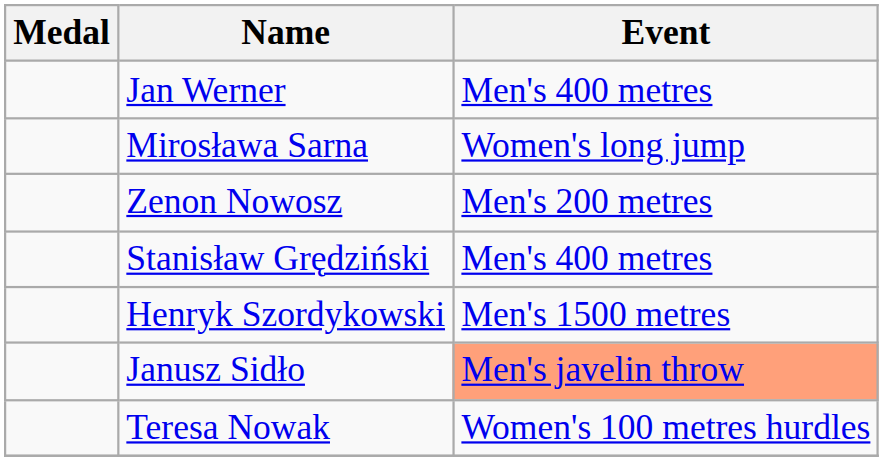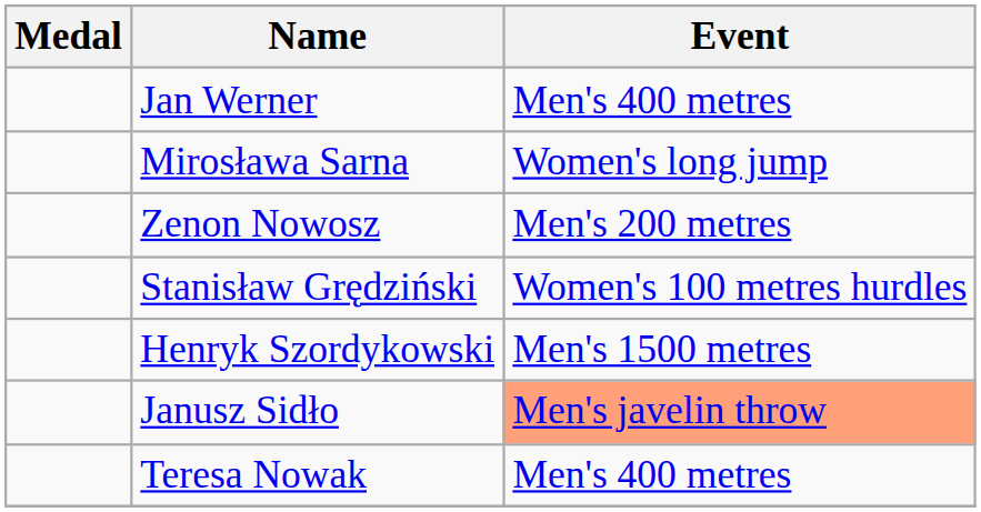Stanisław Grędziński | Event: Men's 400 metres -> Women's 100 metres hurdles
Teresa Nowak | Event: Women's 100 metres hurdles -> Men's 400 metres
